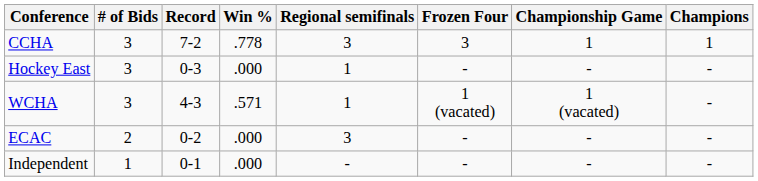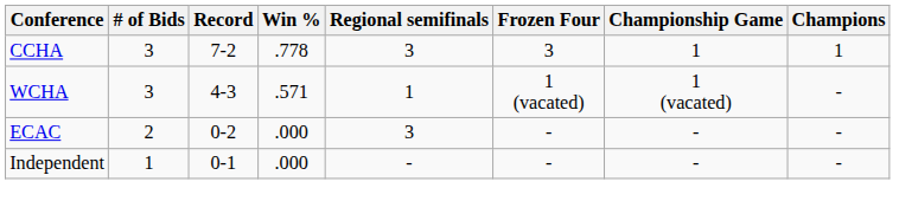- row: Hockey East | 3 | 0-3 | .000 | 1 | - | - | -
